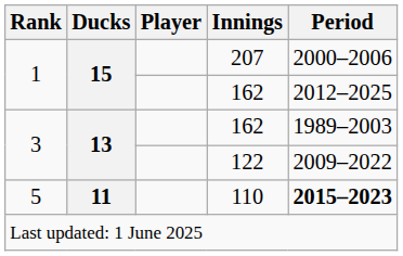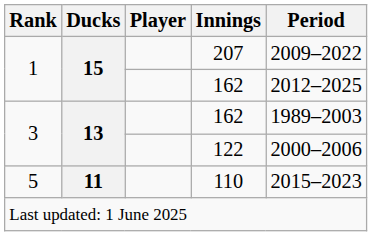207 | Period: 2000–2006 -> 2009–2022
122 | Period: 2009–2022 -> 2000–2006
110 | Period: bold -> normal
